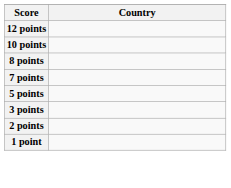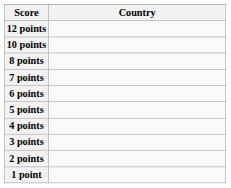+ row: 6 points
+ row: 4 points
